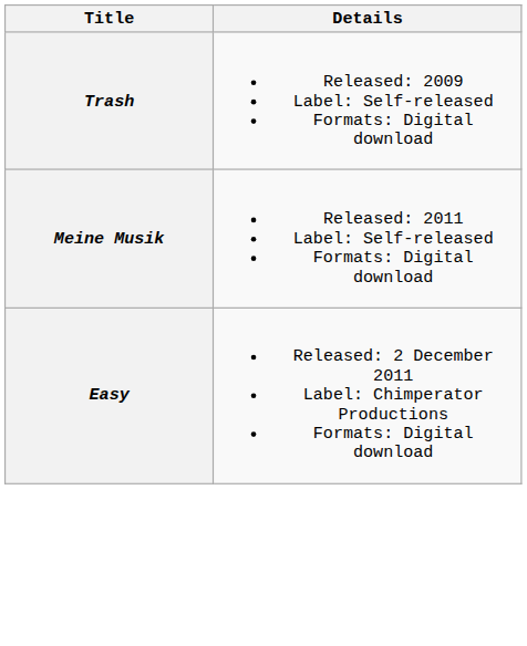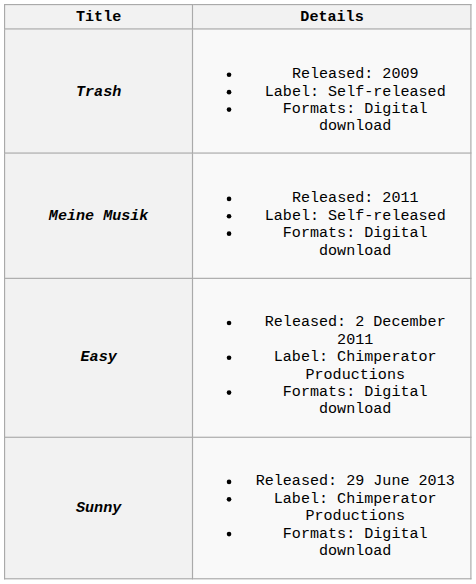+ row: Sunny | Released: 29 June 2013 Label: Chimperator Productions Formats: Digital download
